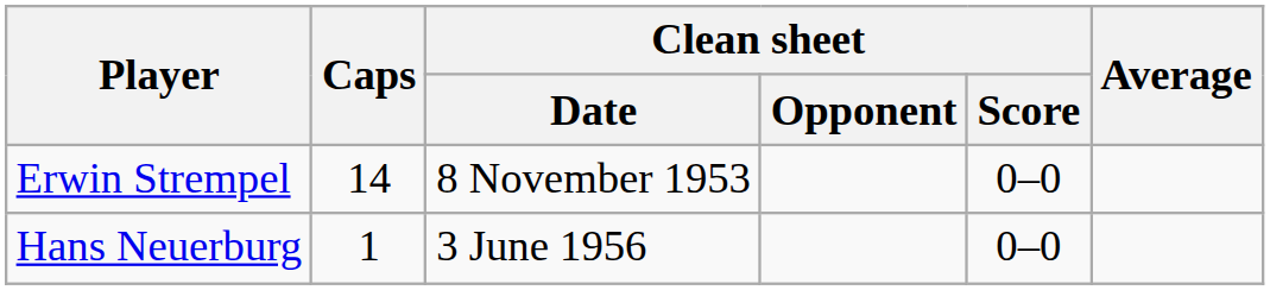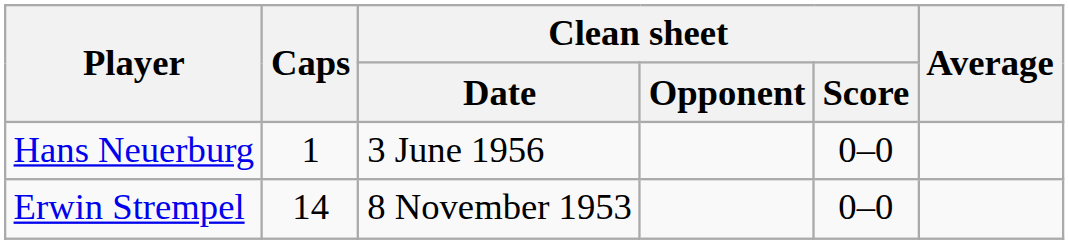rows swapped: Erwin Strempel <-> Hans Neuerburg
